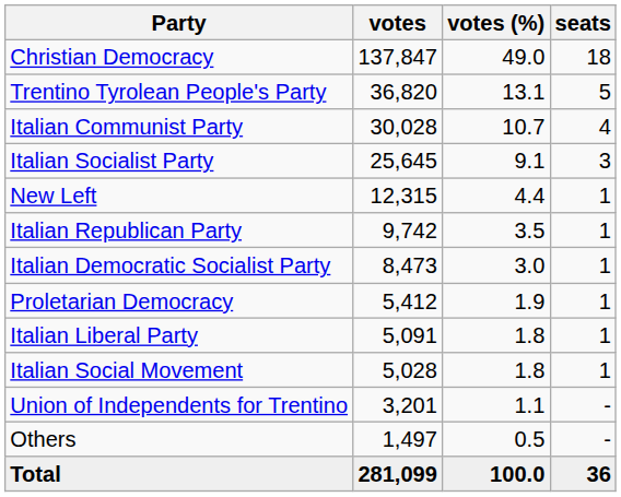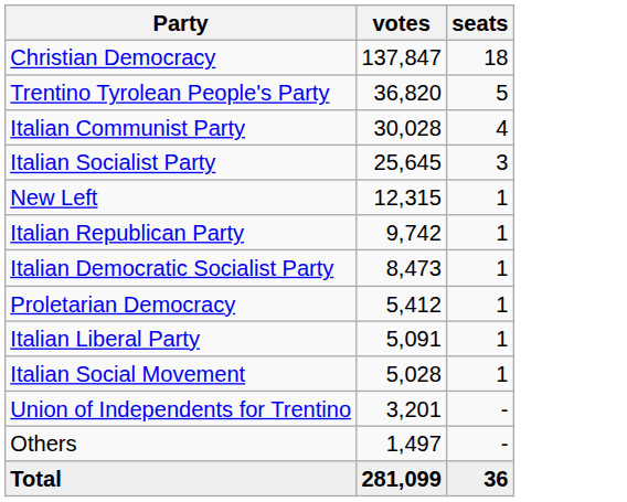- column: votes (%) | 49.0 | 13.1 | 10.7 | 9.1 | 4.4 | 3.5 | 3.0 | 1.9 | 1.8 | 1.8 | 1.1 | 0.5 | 100.0
